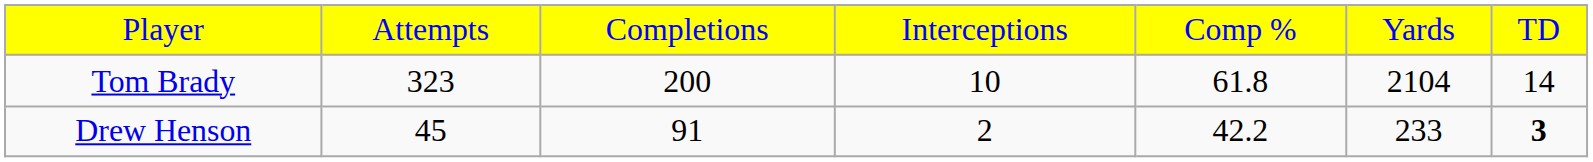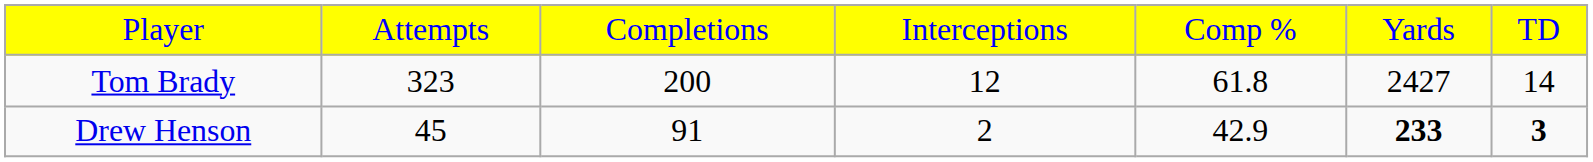Tom Brady | column 4: 10 -> 12
Tom Brady | column 6: 2104 -> 2427
Drew Henson | column 5: 42.2 -> 42.9
Drew Henson | column 6: normal -> bold
